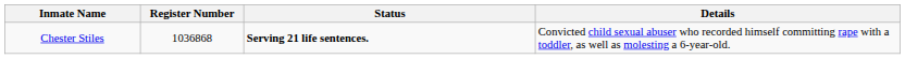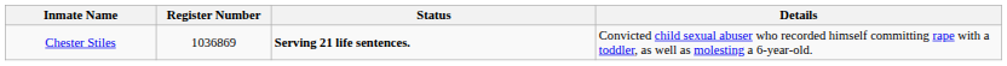Chester Stiles | Register Number: 1036868 -> 1036869
